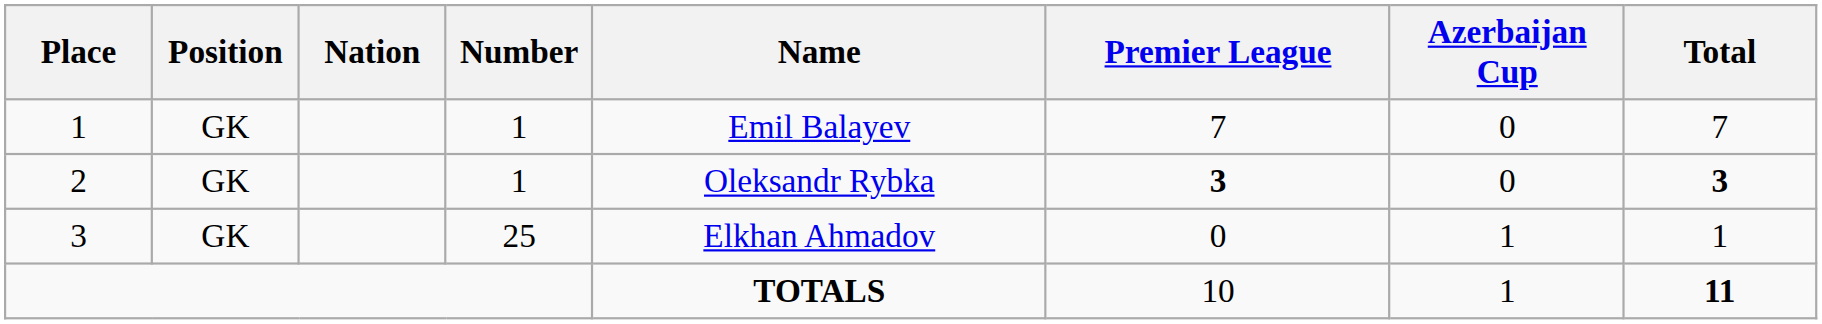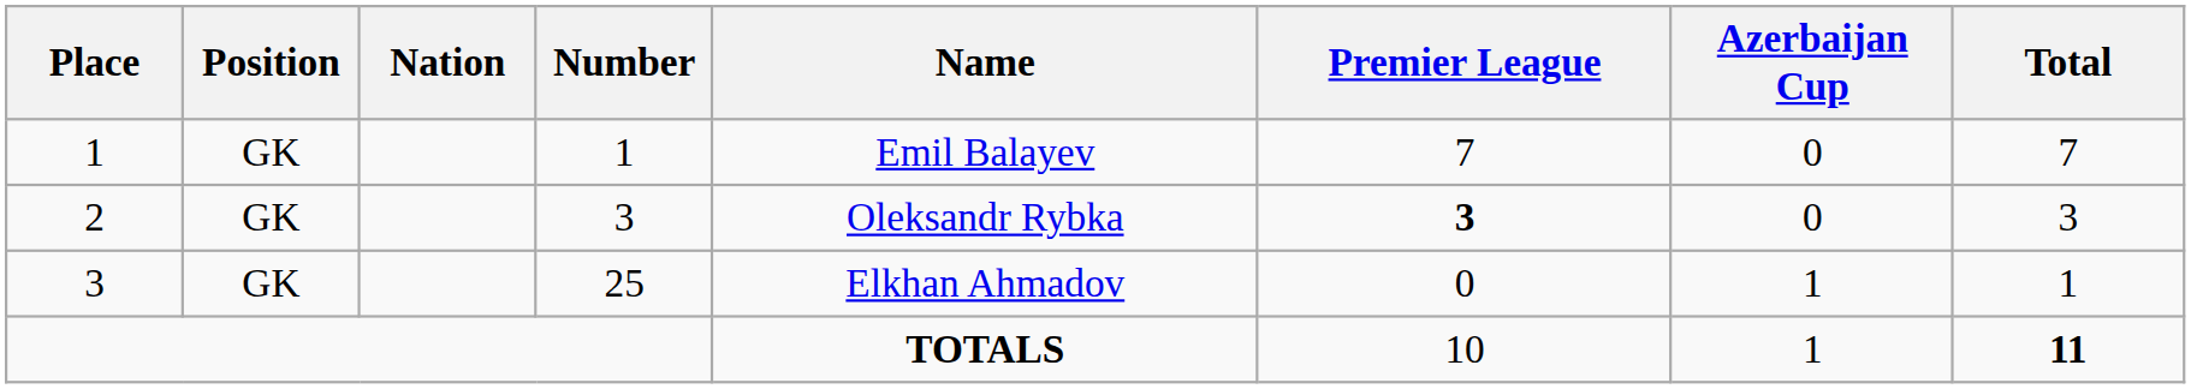2 | Number: 1 -> 3
2 | Total: bold -> normal
